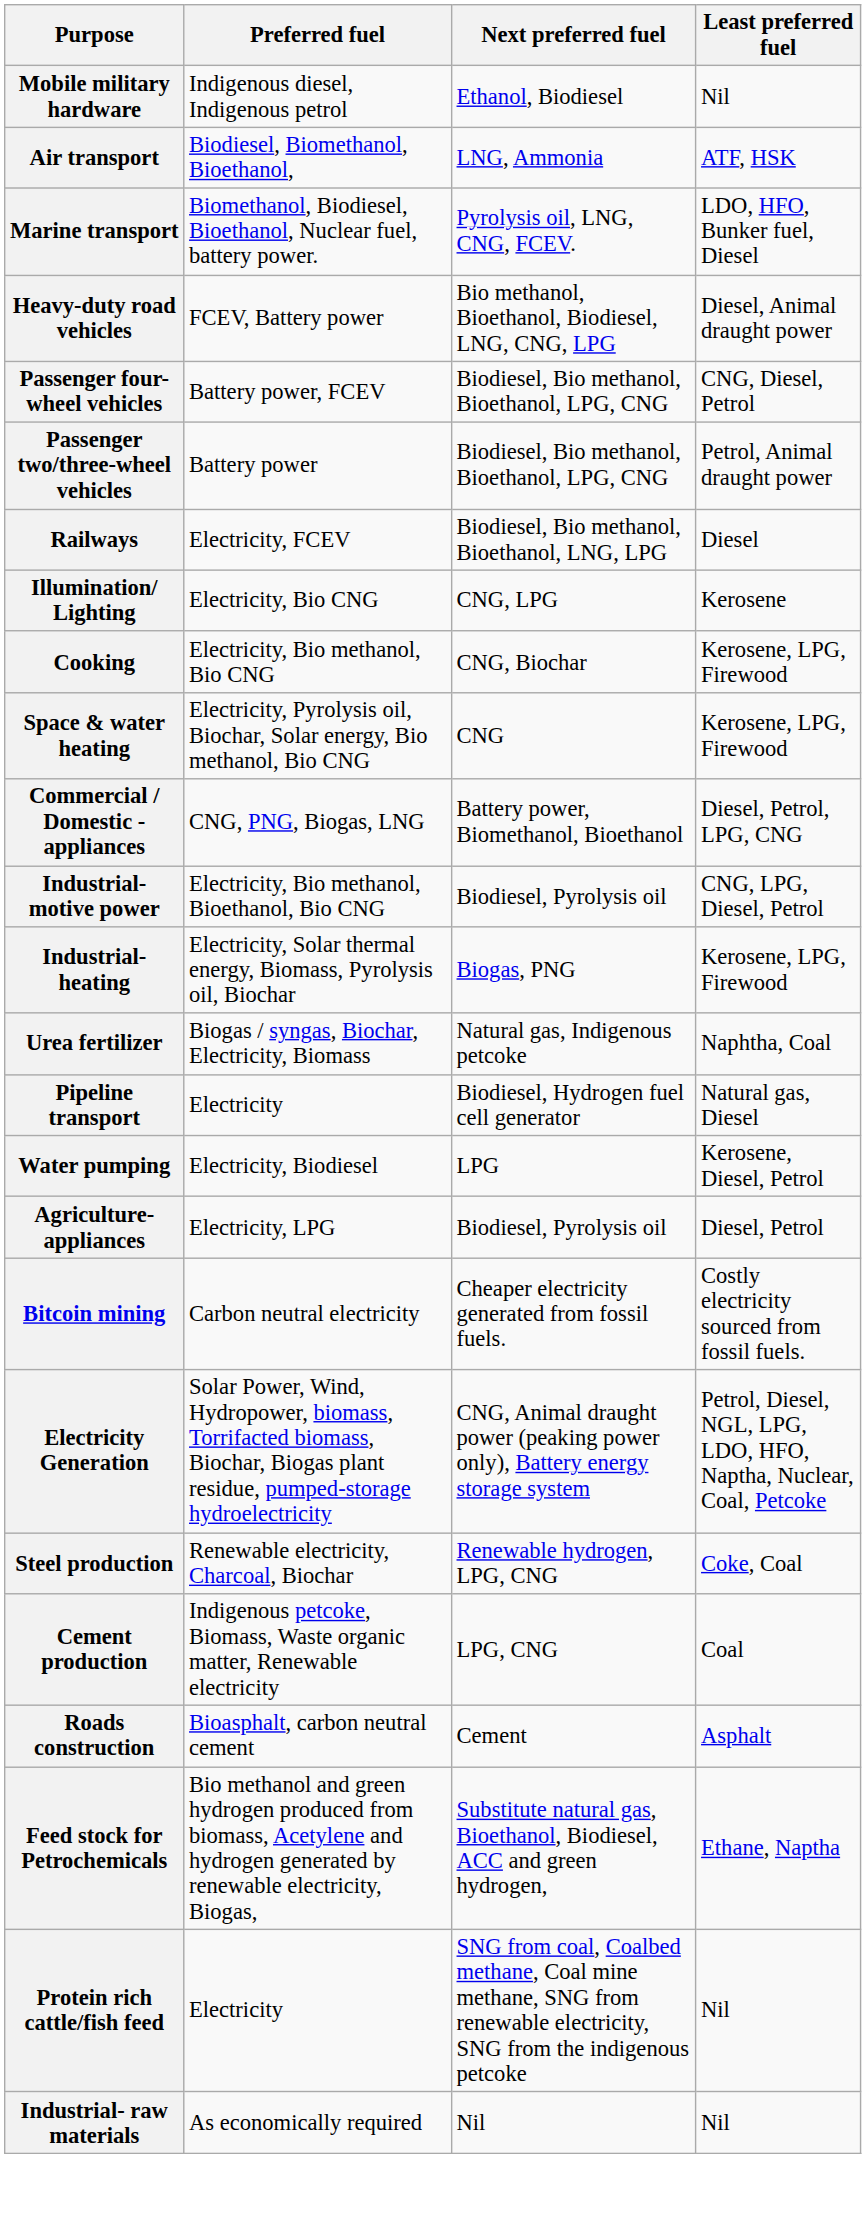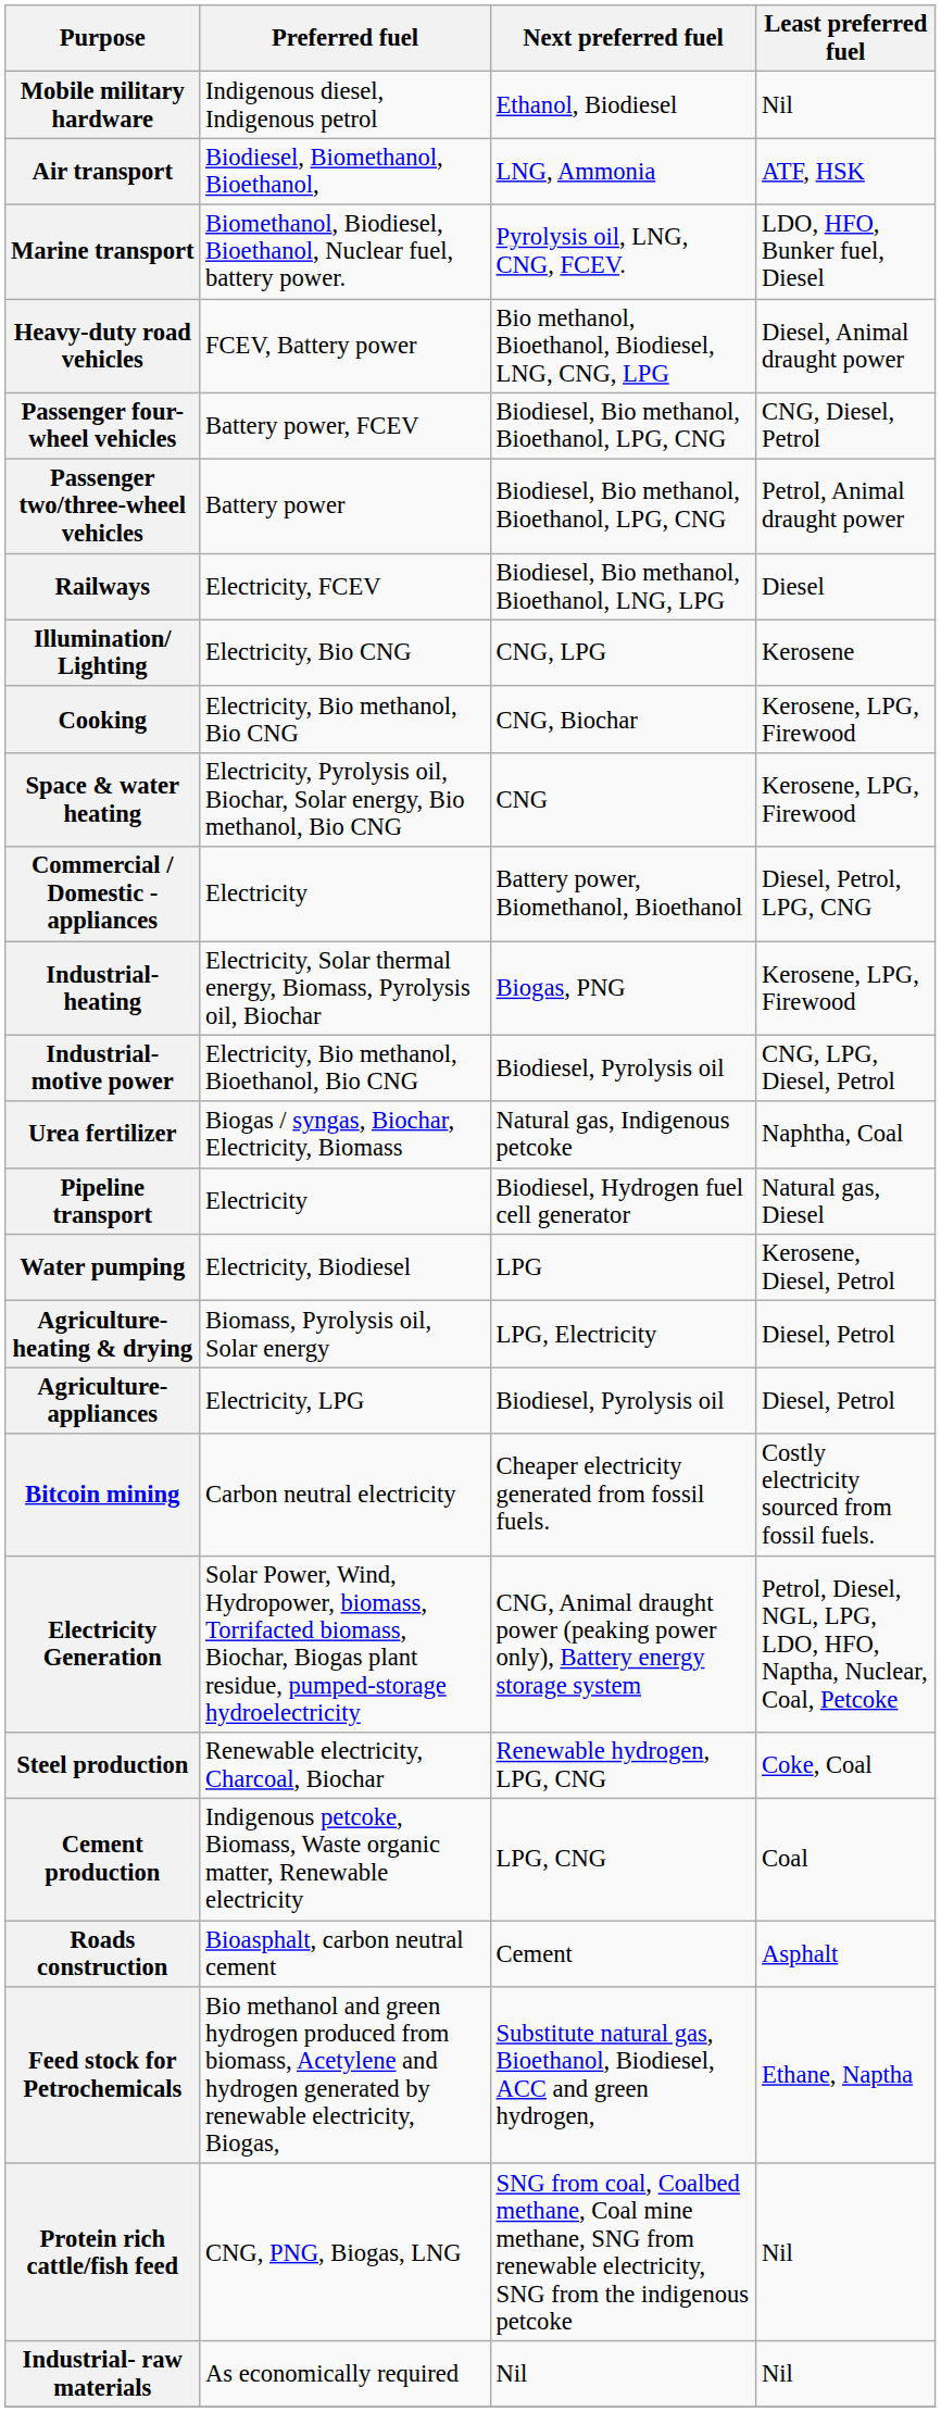Commercial / Domestic - appliances | Preferred fuel: CNG, PNG, Biogas, LNG -> Electricity
rows swapped: Industrial-motive power <-> Industrial- heating
+ row: Agriculture- heating & drying | Biomass, Pyrolysis oil, Solar energy | LPG, Electricity | Diesel, Petrol
Protein rich cattle/fish feed | Preferred fuel: Electricity -> CNG, PNG, Biogas, LNG
